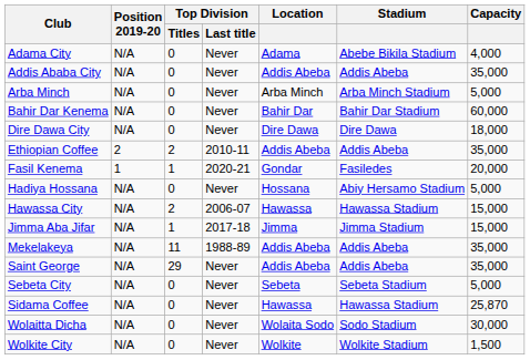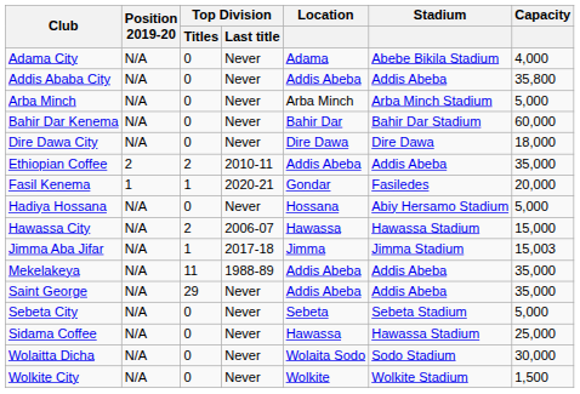Addis Ababa City | Capacity: 35,000 -> 35,800
Jimma Aba Jifar | Capacity: 15,000 -> 15,003
Sidama Coffee | Capacity: 25,870 -> 25,000
